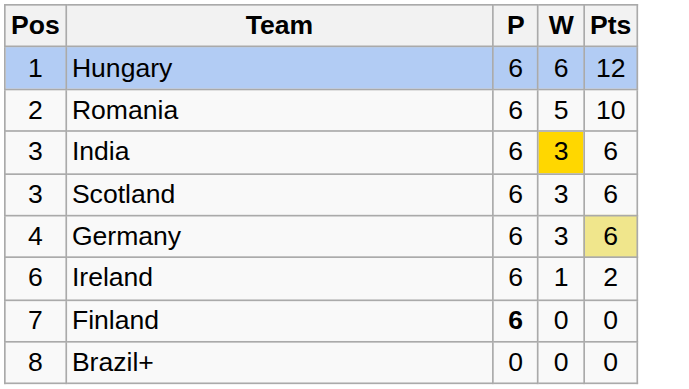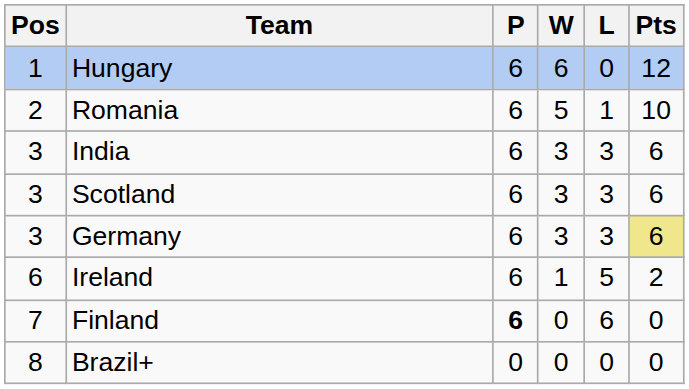+ column: L | 0 | 1 | 3 | 3 | 3 | 5 | 6 | 0
India | W: gold background -> no background
Germany | Pos: 4 -> 3
